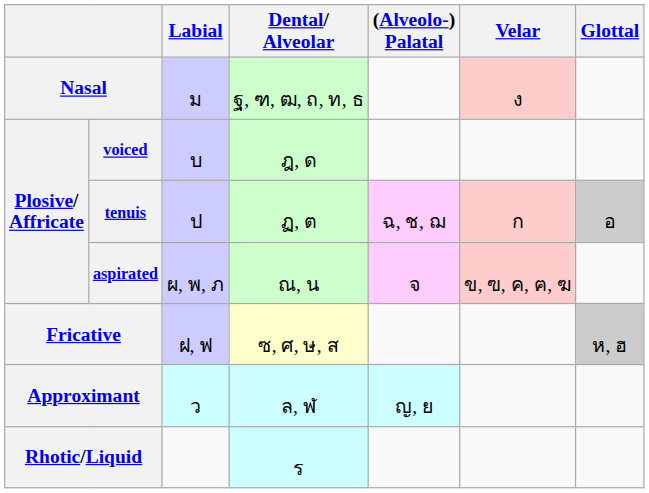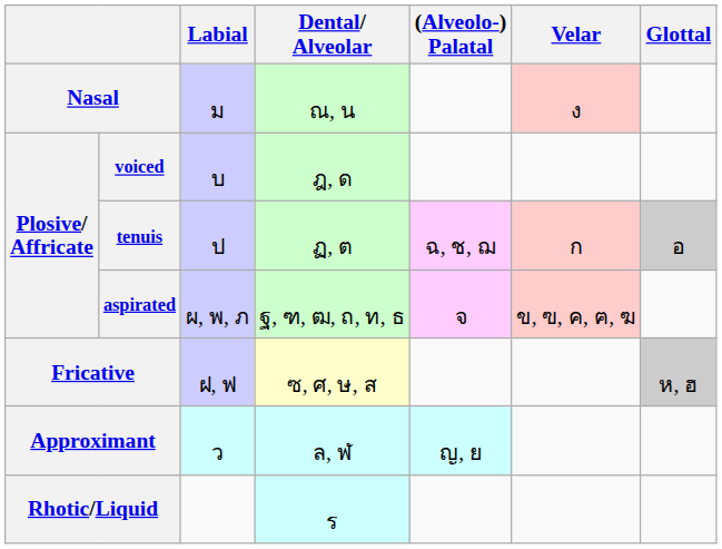Nasal | Dental/ Alveolar: ฐ, ฑ, ฒ, ถ, ท, ธ -> ณ, น
aspirated | Dental/ Alveolar: ณ, น -> ฐ, ฑ, ฒ, ถ, ท, ธ
